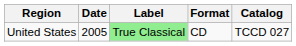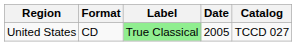columns swapped: Date <-> Format
